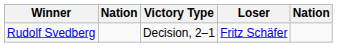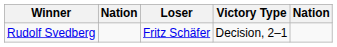columns swapped: Victory Type <-> Loser
